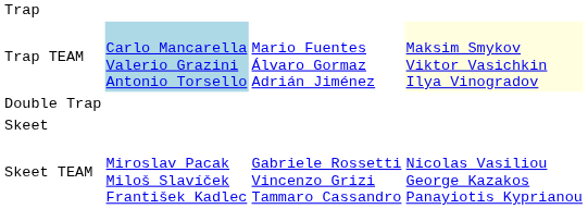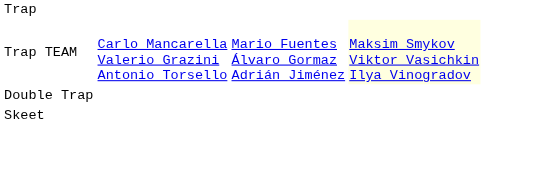Trap TEAM | column 2: lightblue background -> no background
- row: Skeet TEAM | Miroslav Pacak Miloš Slavíček František Kadlec | Gabriele Rossetti Vincenzo Grizi Tammaro Cassandro | Nicolas Vasiliou George Kazakos Panayiotis Kyprianou
